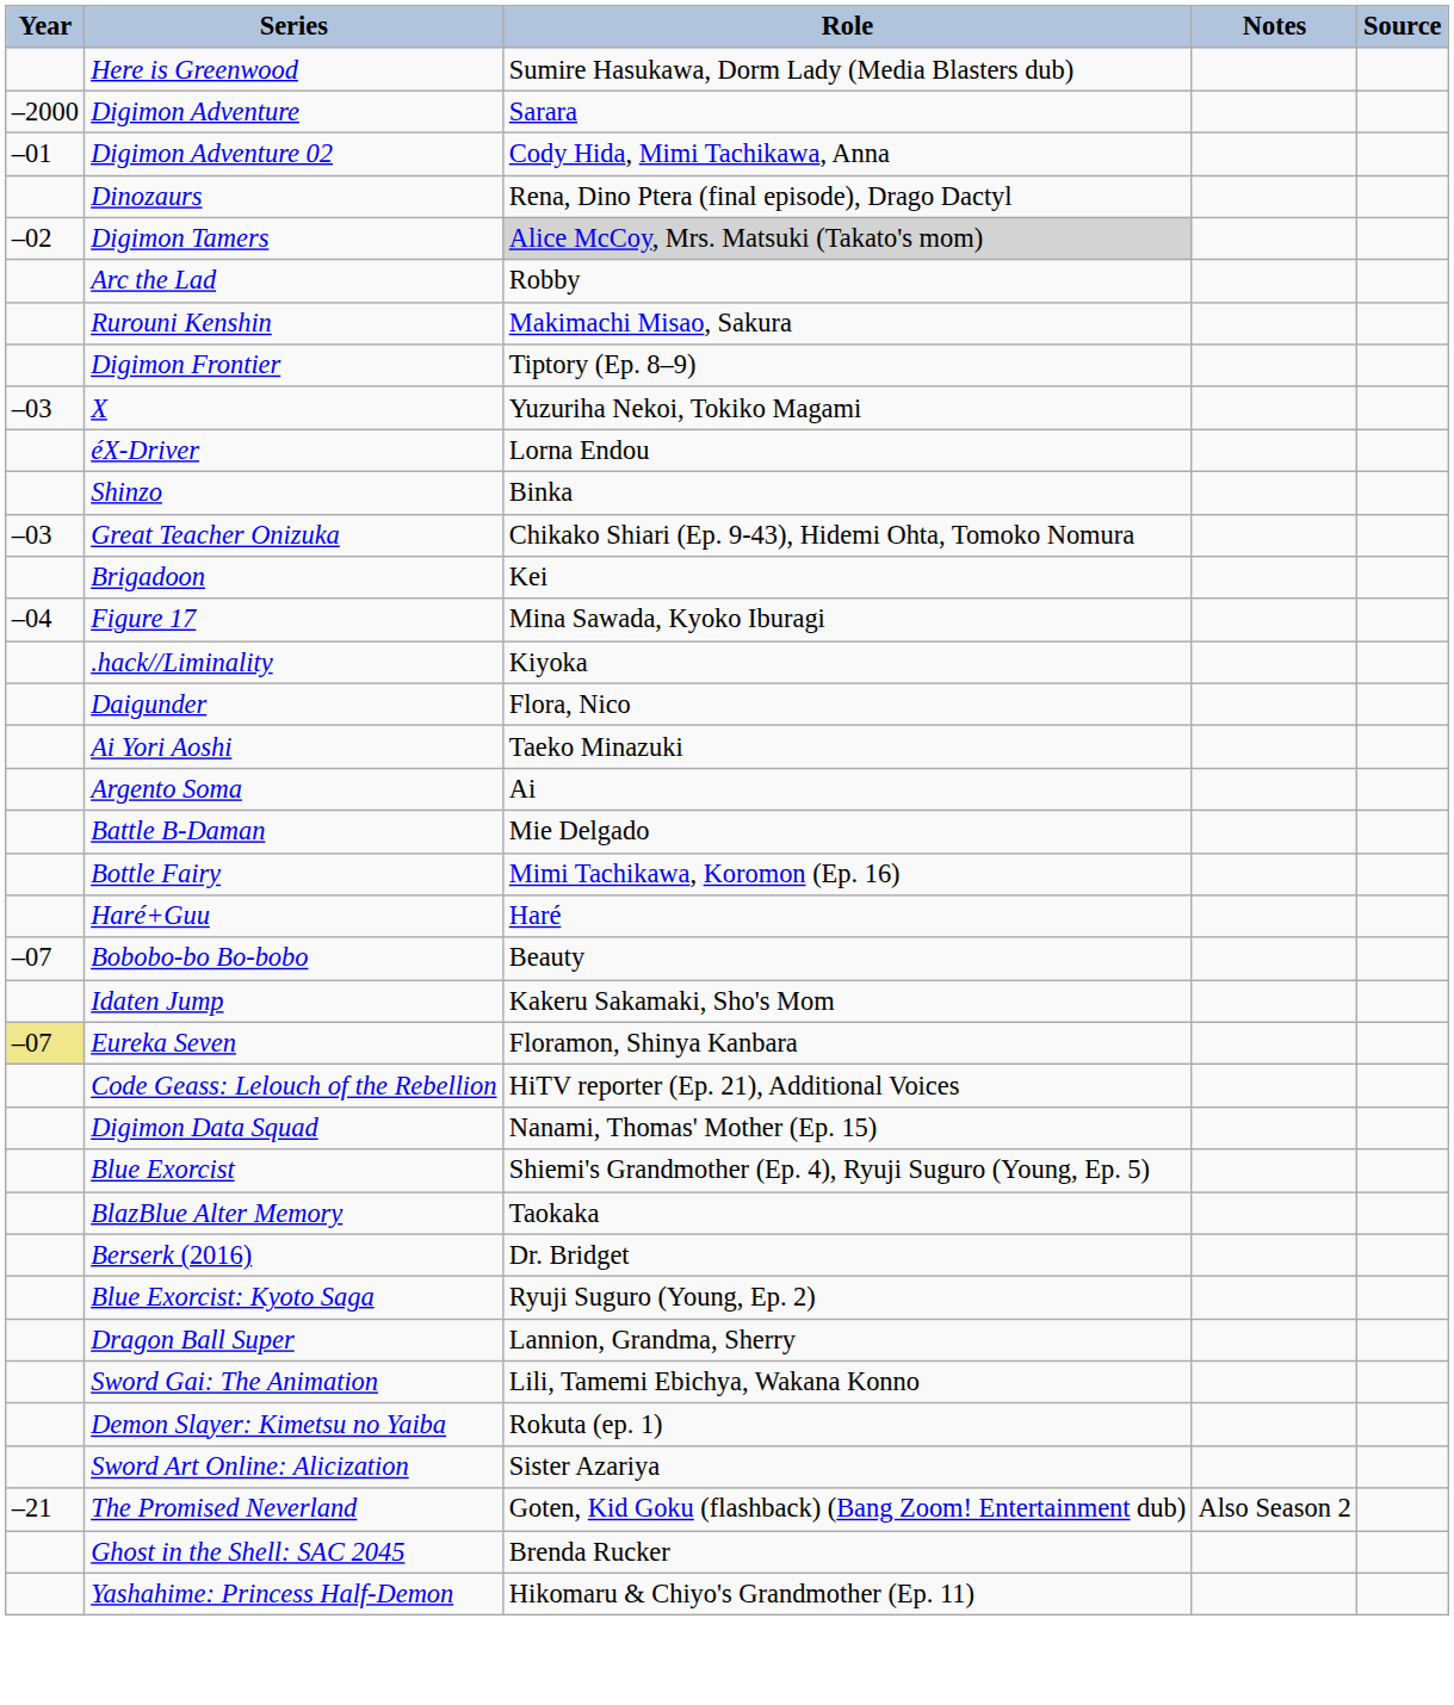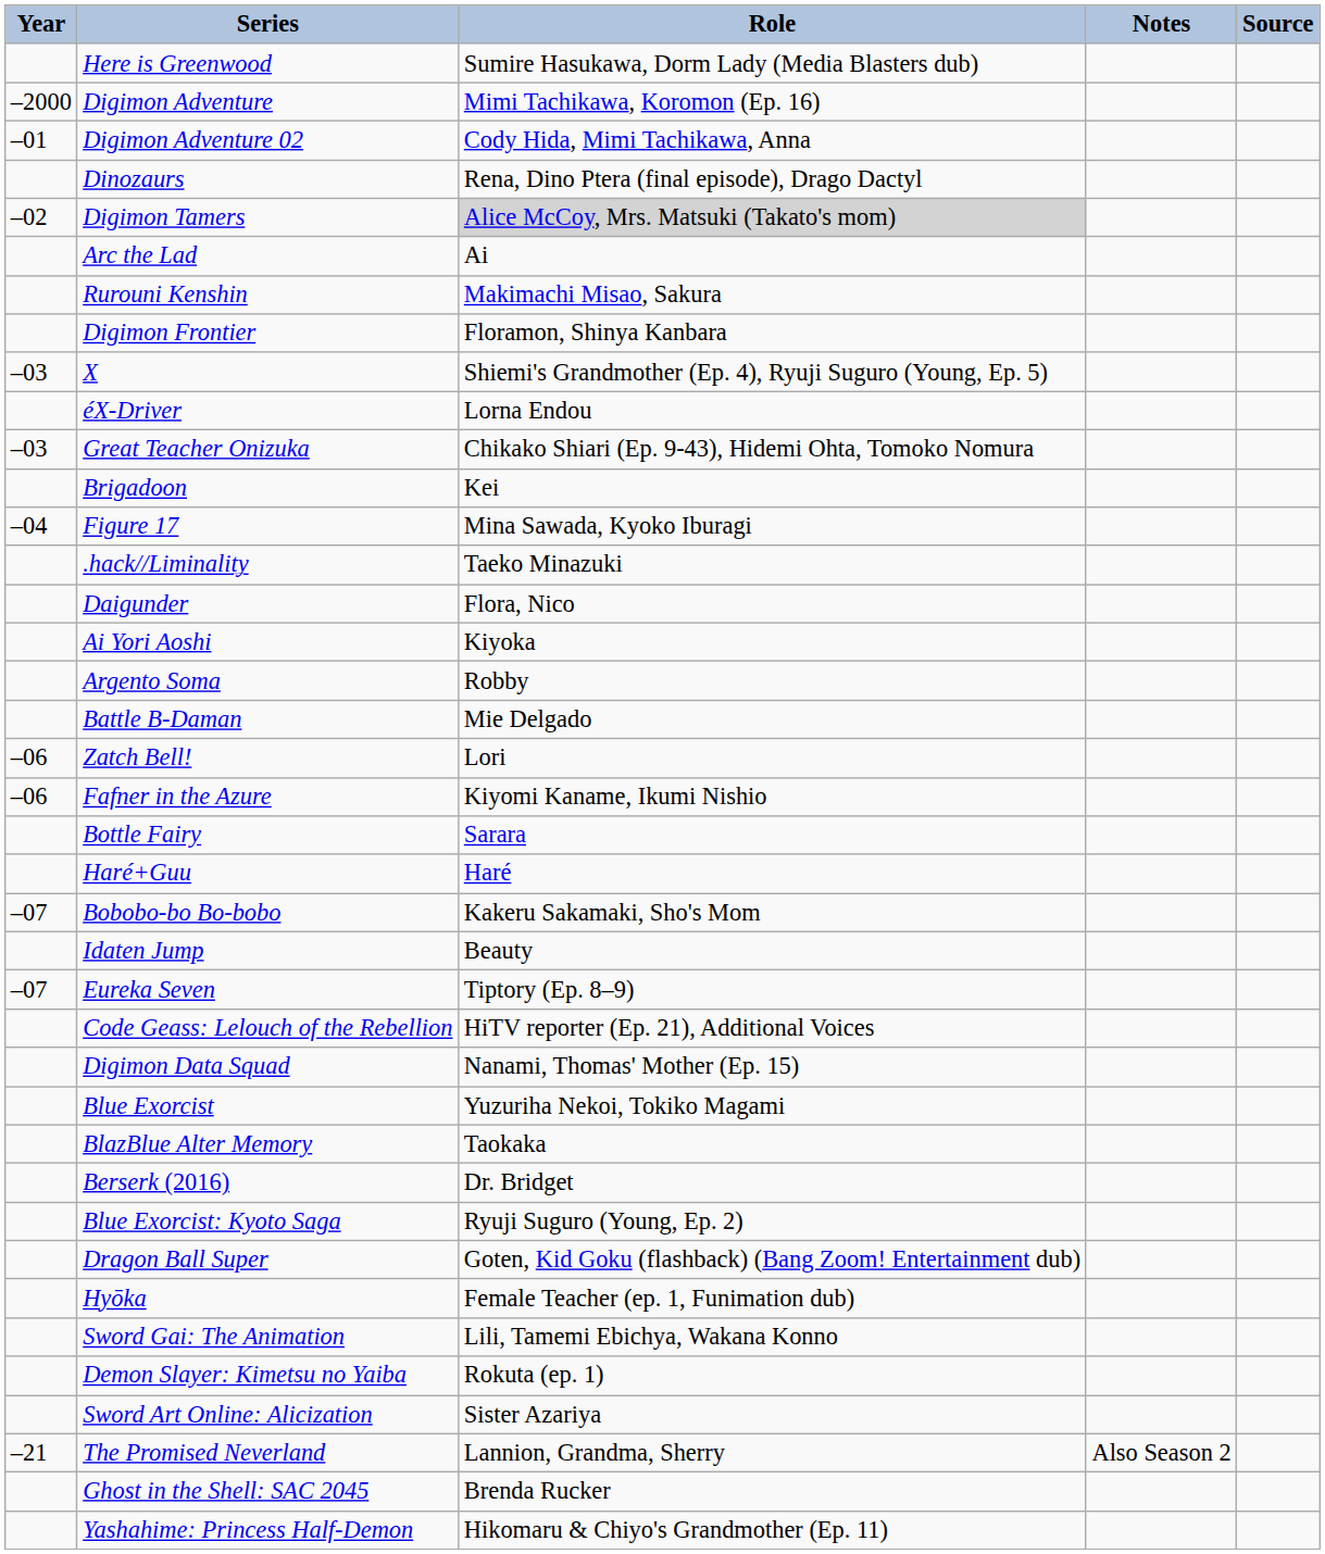Digimon Adventure | Role: Sarara -> Mimi Tachikawa, Koromon (Ep. 16)
Arc the Lad | Role: Robby -> Ai
Digimon Frontier | Role: Tiptory (Ep. 8–9) -> Floramon, Shinya Kanbara
X | Role: Yuzuriha Nekoi, Tokiko Magami -> Shiemi's Grandmother (Ep. 4), Ryuji Suguro (Young, Ep. 5)
- row: Shinzo | Binka
.hack//Liminality | Role: Kiyoka -> Taeko Minazuki
Ai Yori Aoshi | Role: Taeko Minazuki -> Kiyoka
Argento Soma | Role: Ai -> Robby
+ row: –06 | Zatch Bell! | Lori
+ row: –06 | Fafner in the Azure | Kiyomi Kaname, Ikumi Nishio
Bottle Fairy | Role: Mimi Tachikawa, Koromon (Ep. 16) -> Sarara
Bobobo-bo Bo-bobo | Role: Beauty -> Kakeru Sakamaki, Sho's Mom
Idaten Jump | Role: Kakeru Sakamaki, Sho's Mom -> Beauty
Eureka Seven | Year: khaki background -> no background
Eureka Seven | Role: Floramon, Shinya Kanbara -> Tiptory (Ep. 8–9)
Blue Exorcist | Role: Shiemi's Grandmother (Ep. 4), Ryuji Suguro (Young, Ep. 5) -> Yuzuriha Nekoi, Tokiko Magami
Dragon Ball Super | Role: Lannion, Grandma, Sherry -> Goten, Kid Goku (flashback) (Bang Zoom! Entertainment dub)
+ row: Hyōka | Female Teacher (ep. 1, Funimation dub)
The Promised Neverland | Role: Goten, Kid Goku (flashback) (Bang Zoom! Entertainment dub) -> Lannion, Grandma, Sherry
